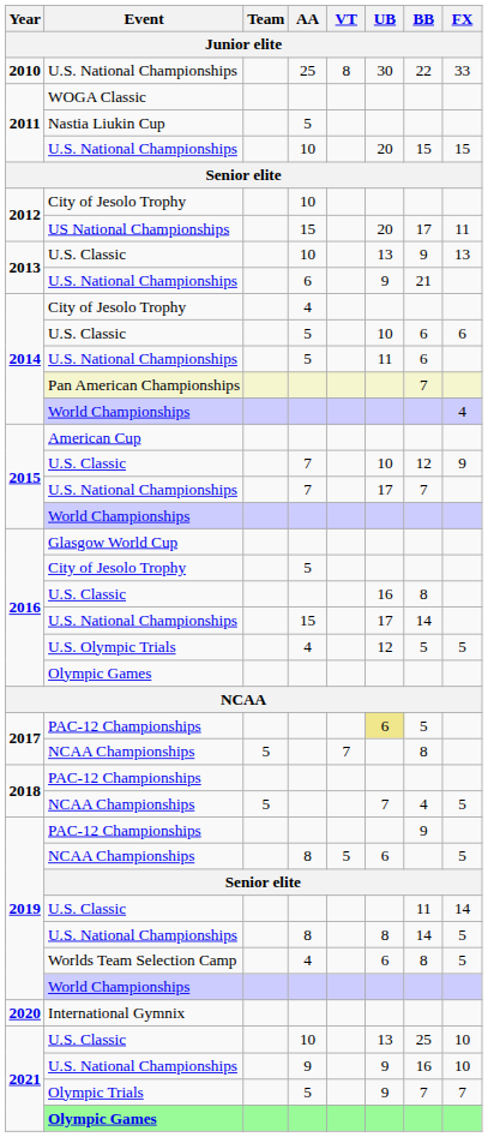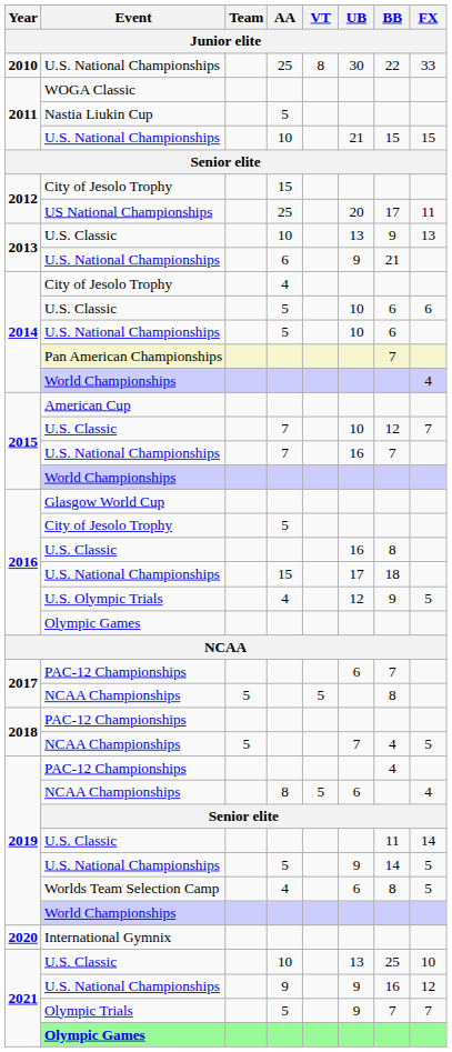2011 / U.S. National Championships | UB: 20 -> 21
2012 / City of Jesolo Trophy | AA: 10 -> 15
US National Championships | AA: 15 -> 25
2014 / U.S. National Championships | UB: 11 -> 10
2015 / U.S. Classic | FX: 9 -> 7
2015 / U.S. National Championships | UB: 17 -> 16
2016 / U.S. National Championships | BB: 14 -> 18
U.S. Olympic Trials | BB: 5 -> 9
2017 / PAC-12 Championships | UB: khaki background -> no background
2017 / PAC-12 Championships | BB: 5 -> 7
2017 / NCAA Championships | VT: 7 -> 5
2019 / PAC-12 Championships | BB: 9 -> 4
2019 / NCAA Championships | FX: 5 -> 4
2019 / U.S. National Championships | AA: 8 -> 5
2019 / U.S. National Championships | UB: 8 -> 9
2021 / U.S. National Championships | FX: 10 -> 12
